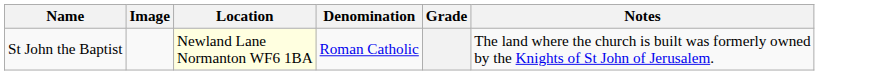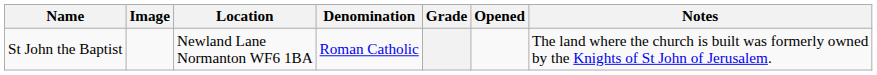+ column: Opened
St John the Baptist | Location: lightyellow background -> no background
